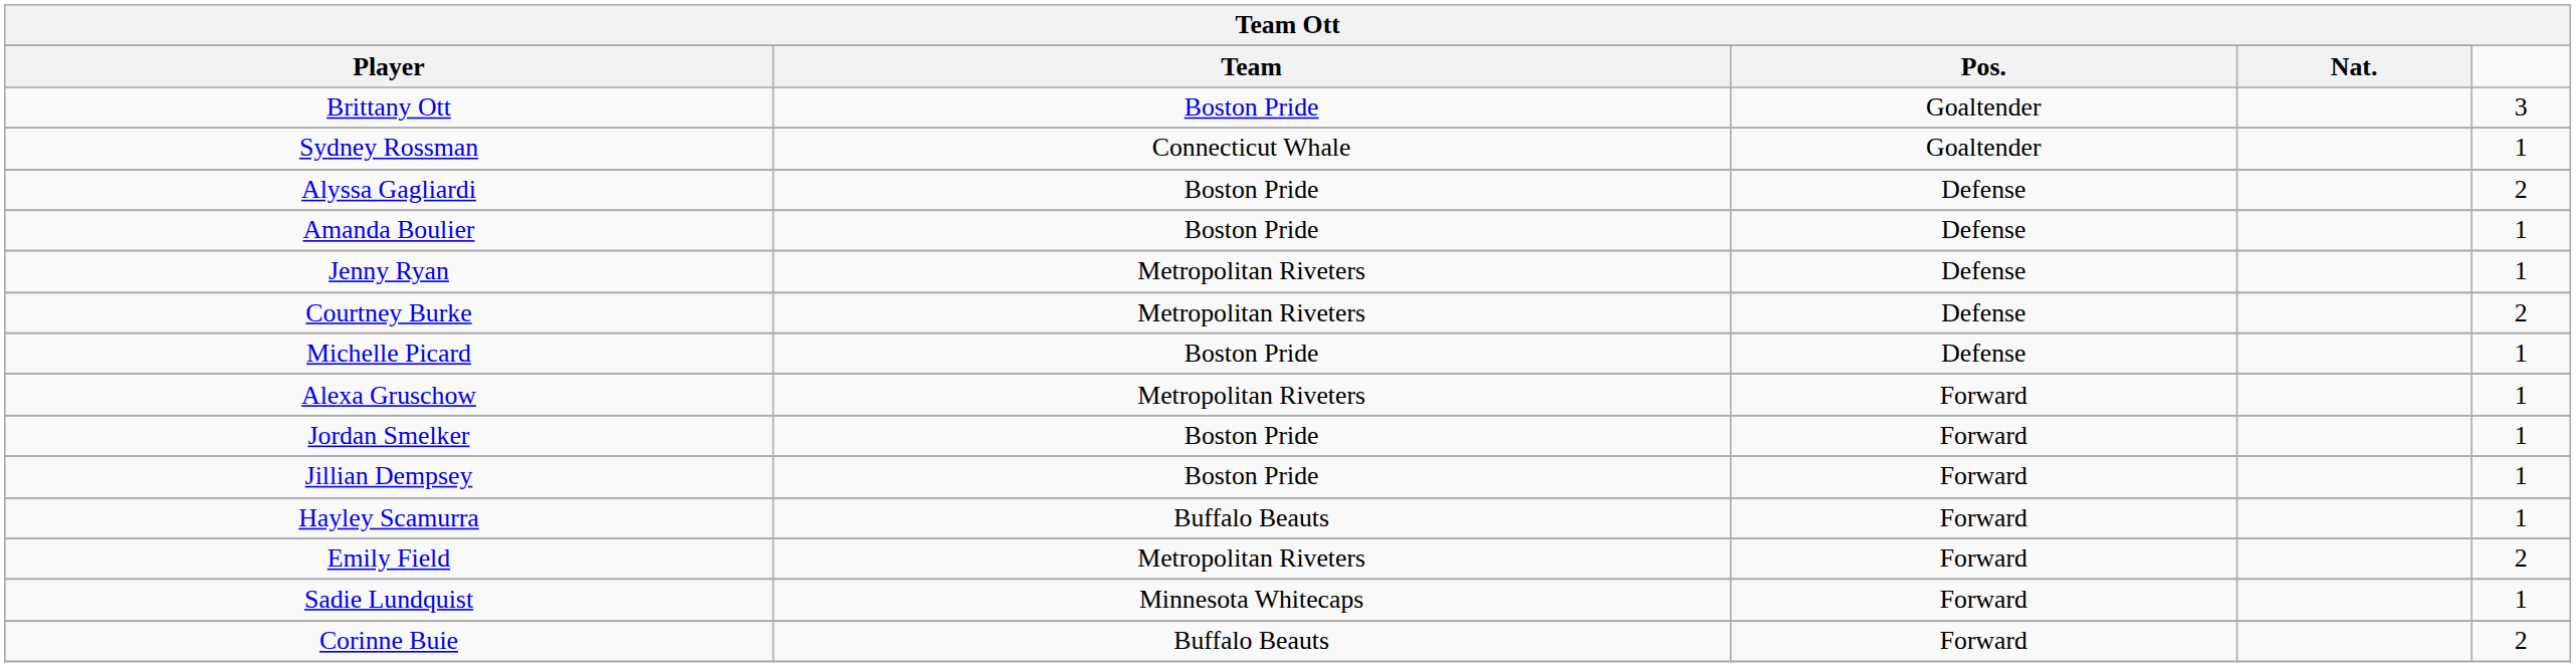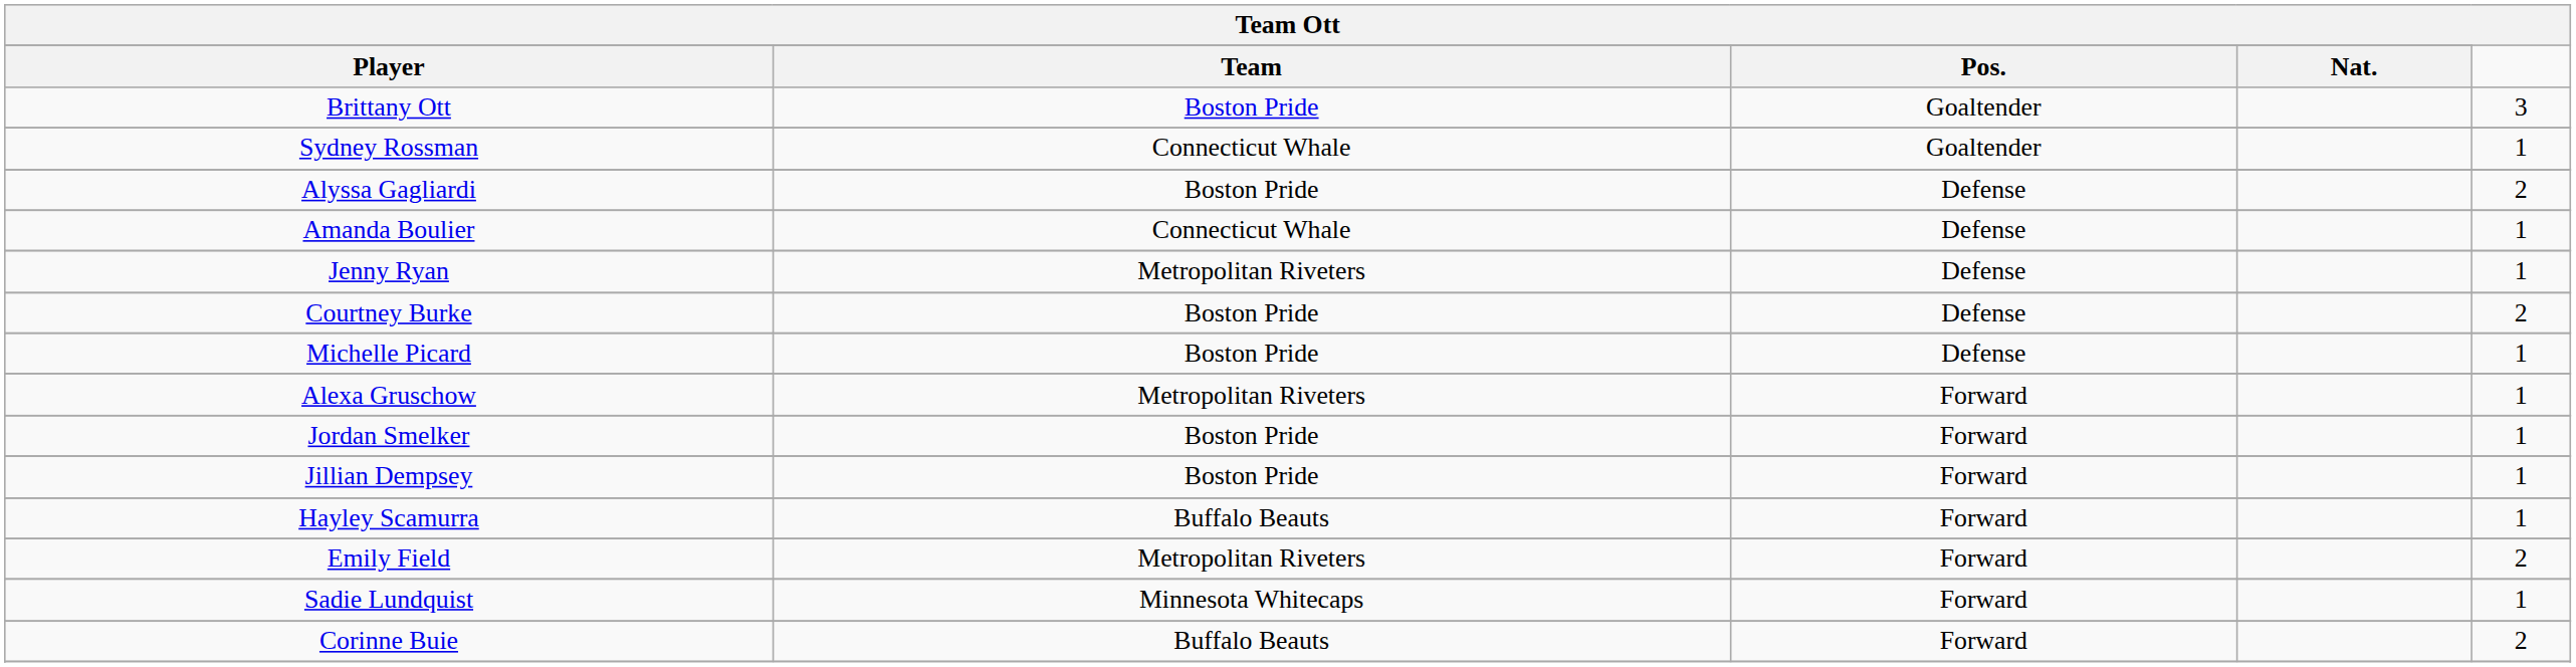Amanda Boulier | Team: Boston Pride -> Connecticut Whale
Courtney Burke | Team: Metropolitan Riveters -> Boston Pride
